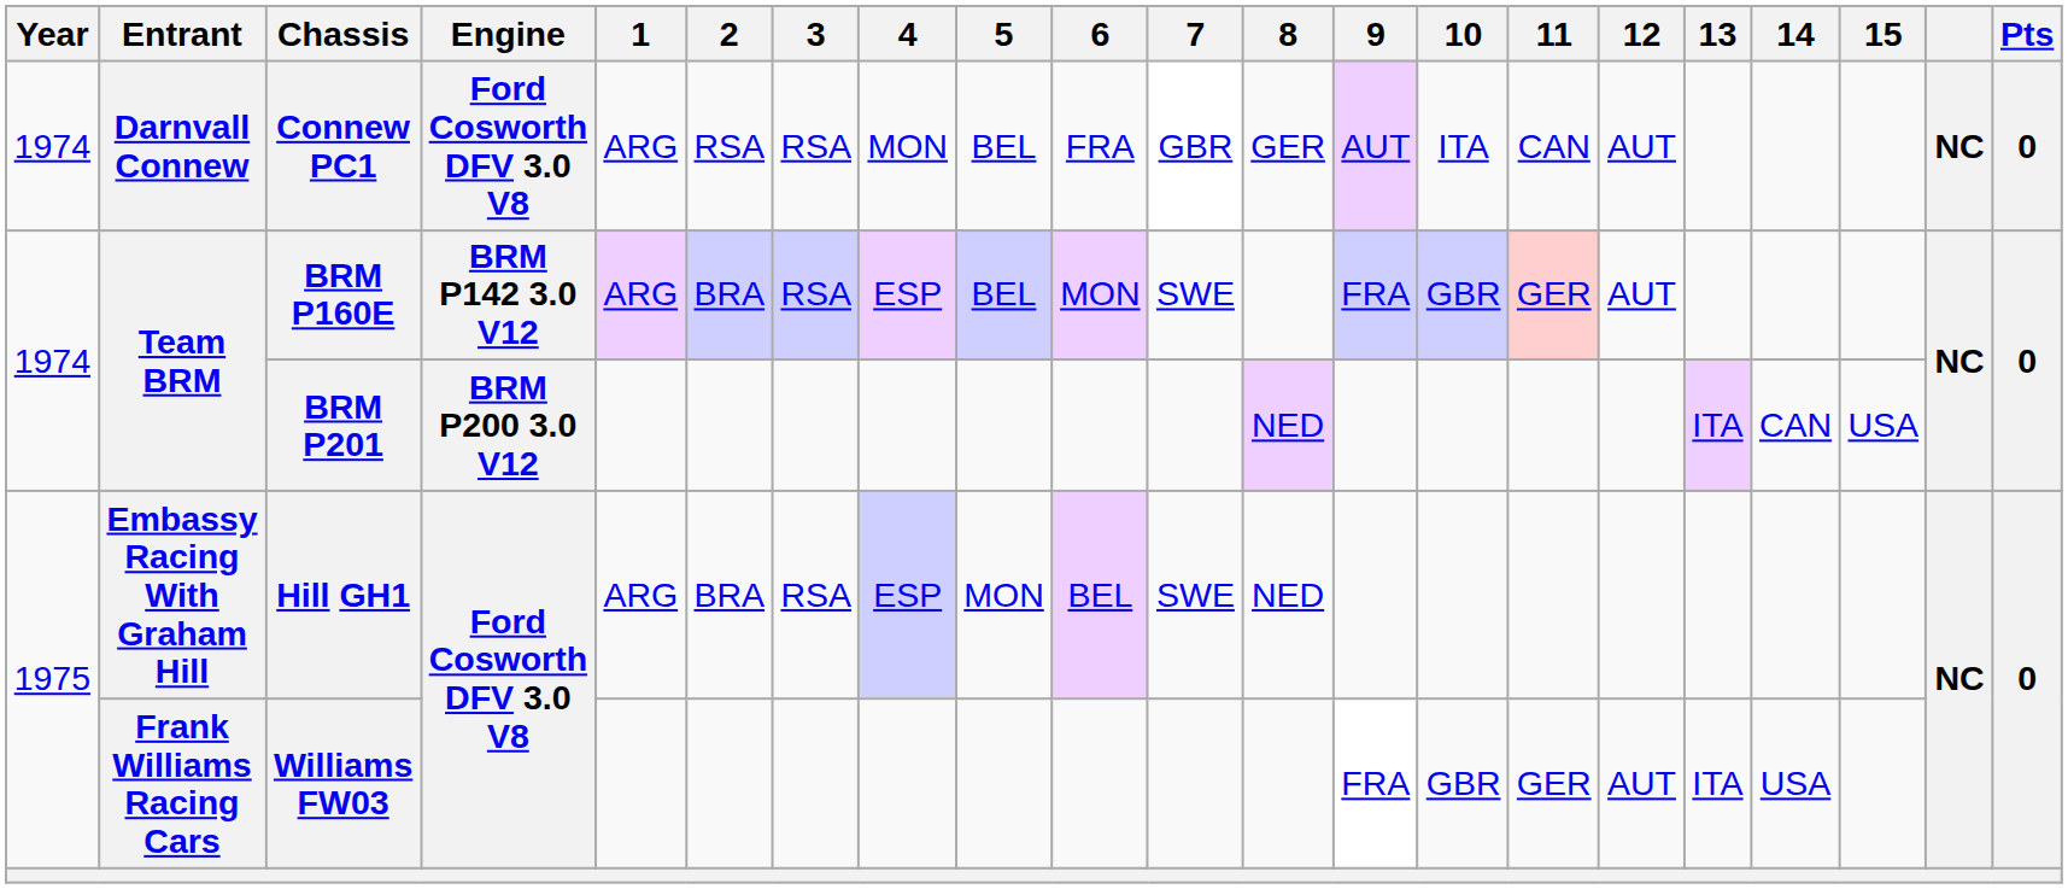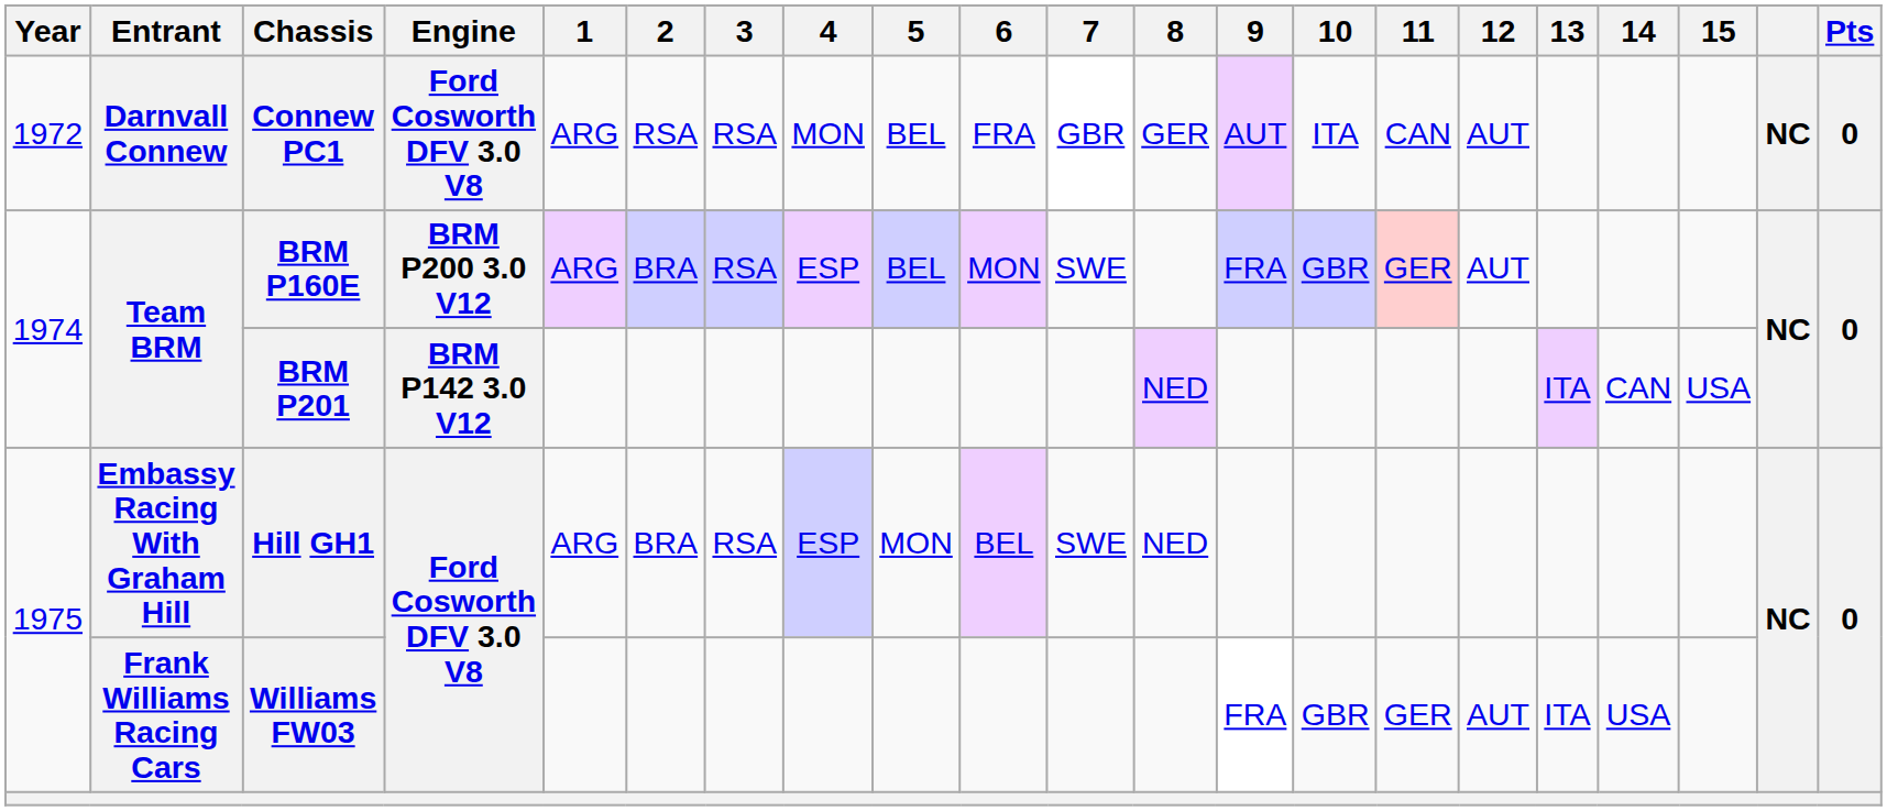Connew PC1 | Year: 1974 -> 1972
BRM P160E | Engine: BRM P142 3.0 V12 -> BRM P200 3.0 V12
BRM P201 | Engine: BRM P200 3.0 V12 -> BRM P142 3.0 V12
